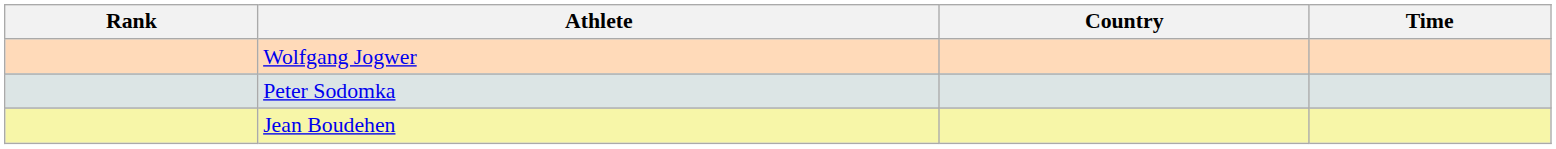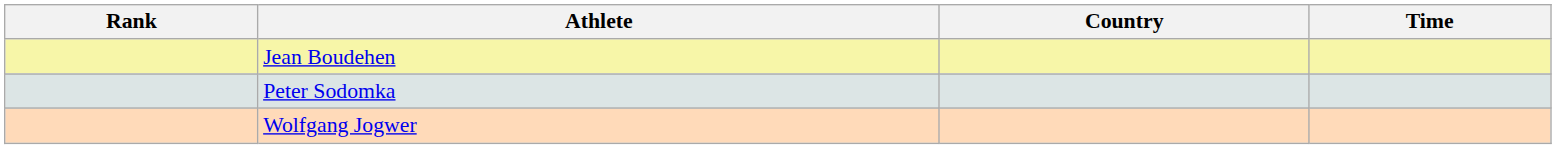rows swapped: Jean Boudehen <-> Wolfgang Jogwer
